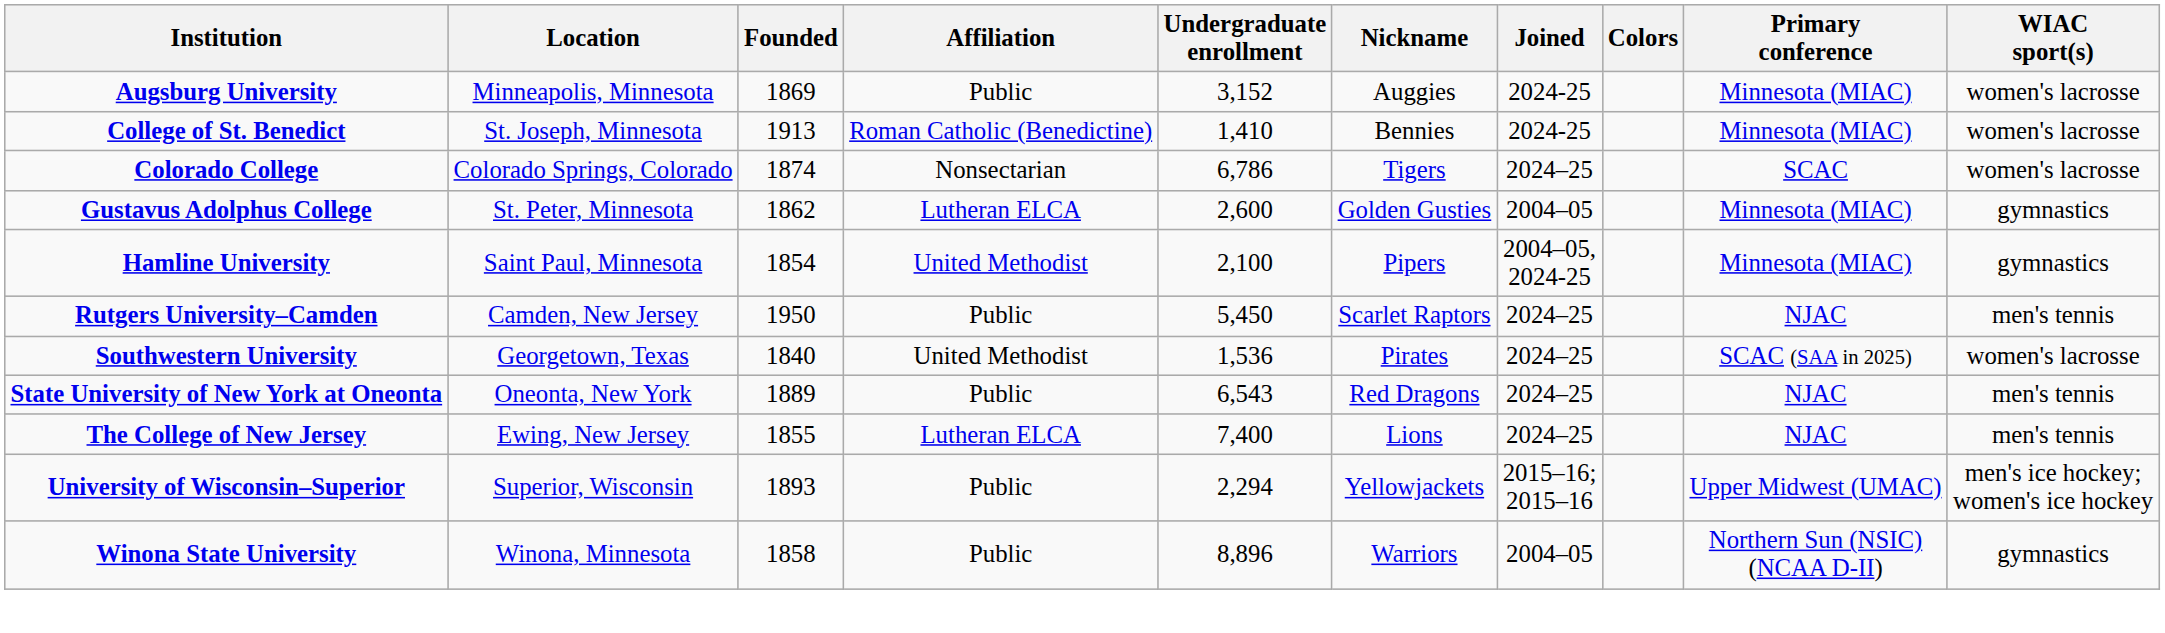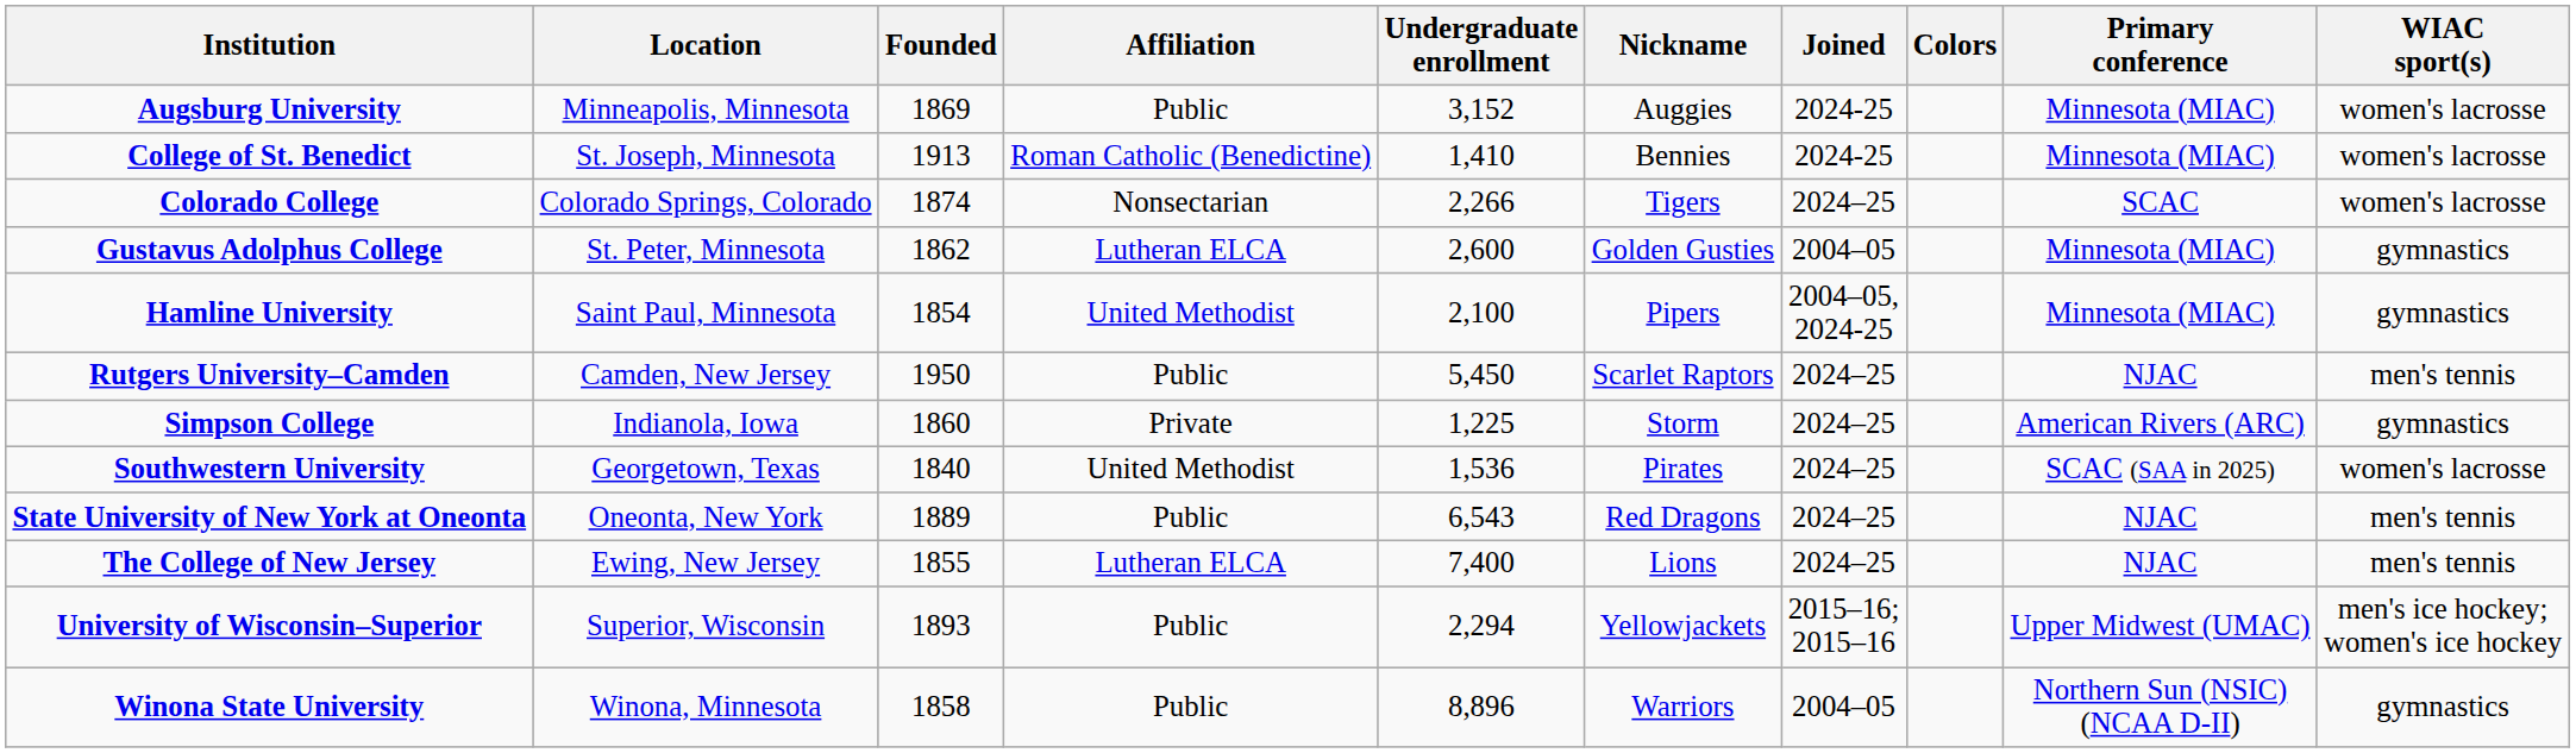Colorado College | Undergraduate enrollment: 6,786 -> 2,266
+ row: Simpson College | Indianola, Iowa | 1860 | Private | 1,225 | Storm | 2024–25 | American Rivers (ARC) | gymnastics
